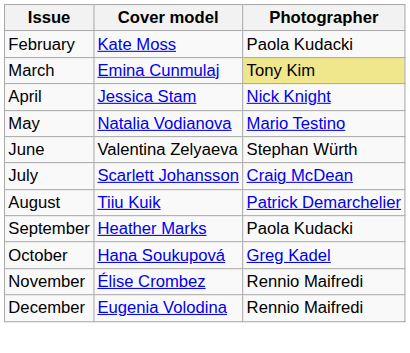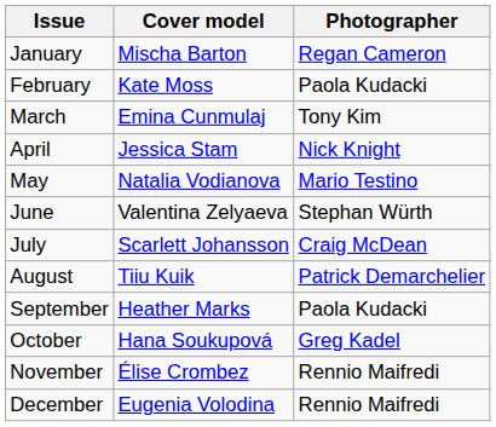+ row: January | Mischa Barton | Regan Cameron
March | Photographer: khaki background -> no background
